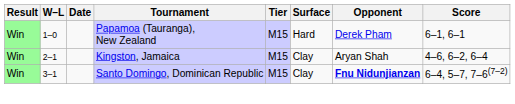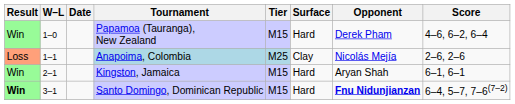Papamoa (Tauranga), New Zealand | Score: 6–1, 6–1 -> 4–6, 6–2, 6–4
+ row: Loss | 1–1 | Anapoima, Colombia | M25 | Clay | Nicolás Mejía | 2–6, 2–6
Kingston, Jamaica | Surface: Clay -> Hard
Kingston, Jamaica | Score: 4–6, 6–2, 6–4 -> 6–1, 6–1
Santo Domingo, Dominican Republic | Result: normal -> bold
Santo Domingo, Dominican Republic | Surface: Clay -> Hard
